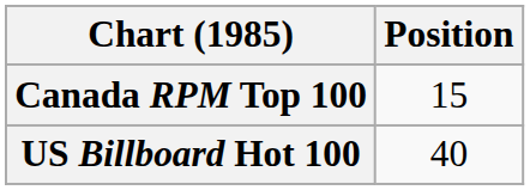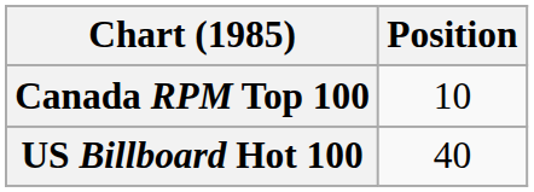Canada RPM Top 100 | Position: 15 -> 10
